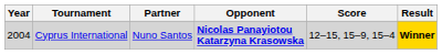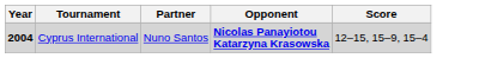- column: Result | Winner
Cyprus International | Year: normal -> bold
